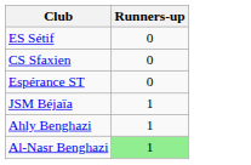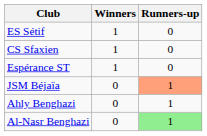+ column: Winners | 1 | 1 | 1 | 0 | 0 | 0
JSM Béjaïa | Runners-up: no background -> lightsalmon background
